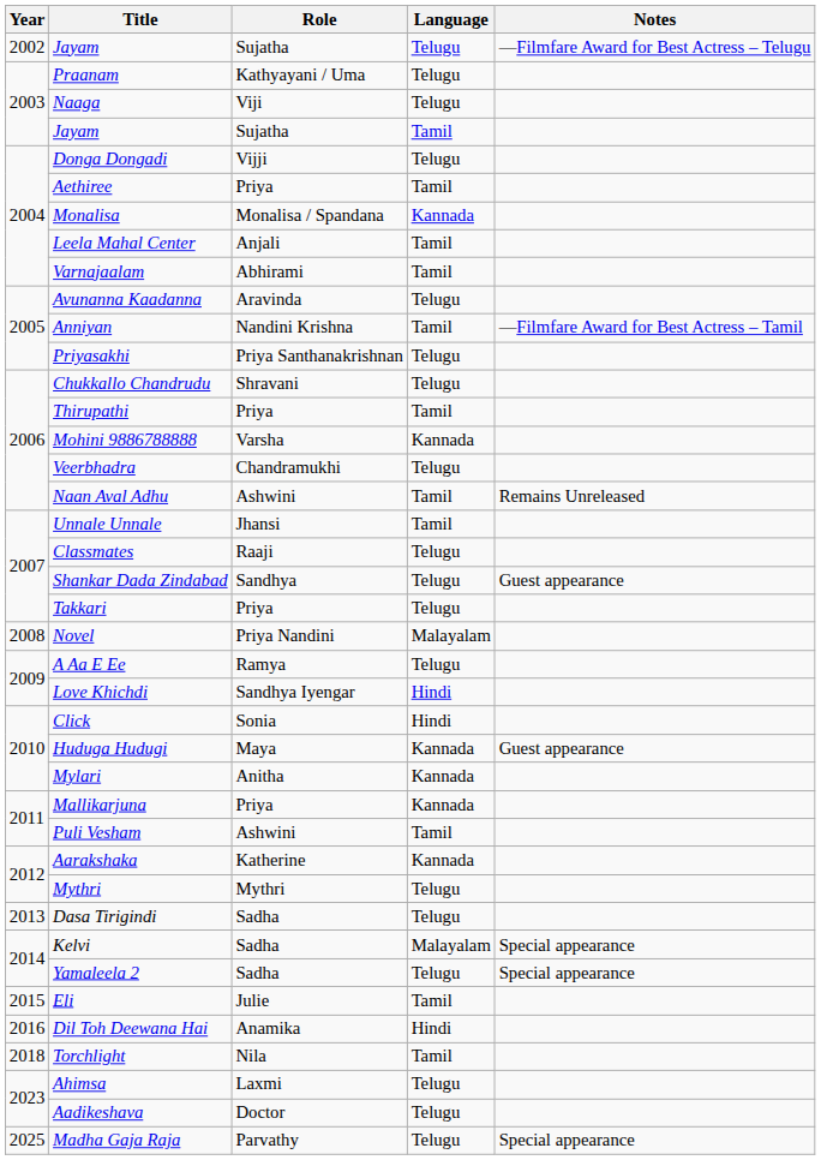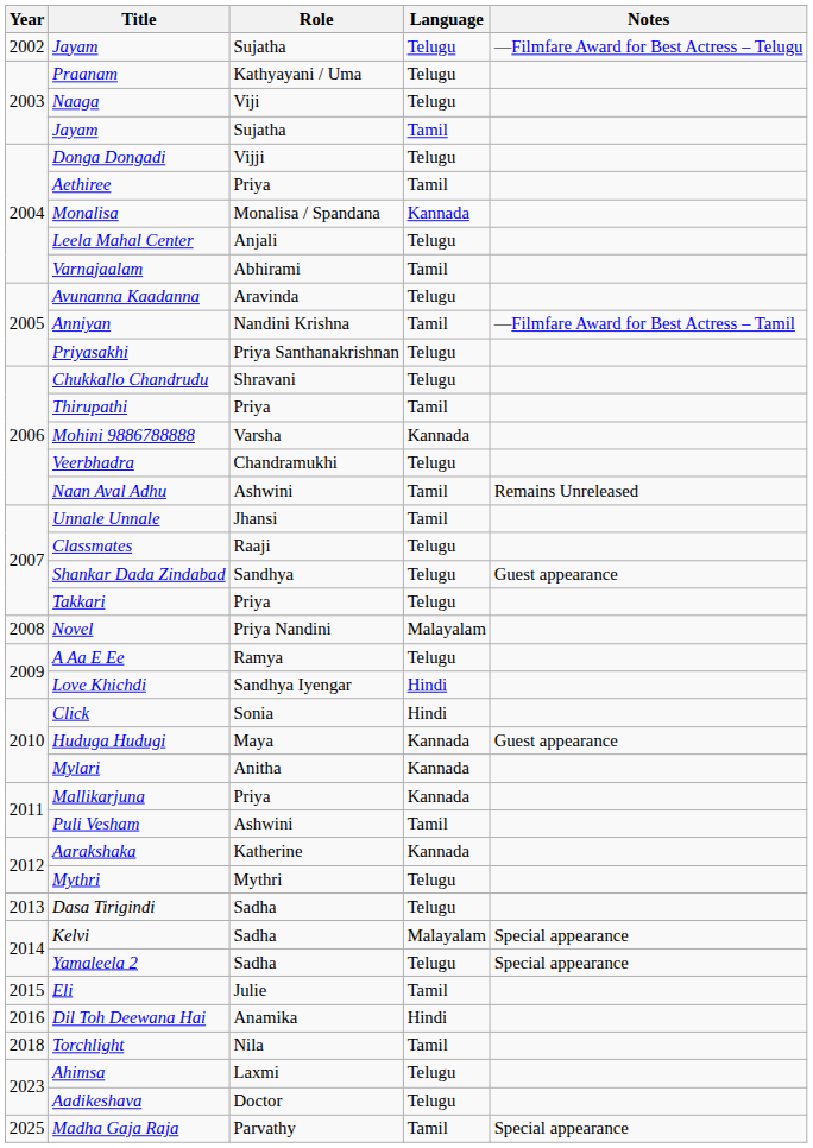Leela Mahal Center | Language: Tamil -> Telugu
Madha Gaja Raja | Language: Telugu -> Tamil
